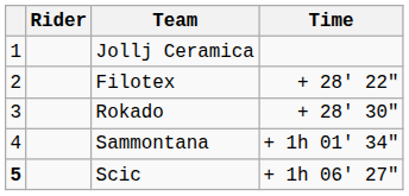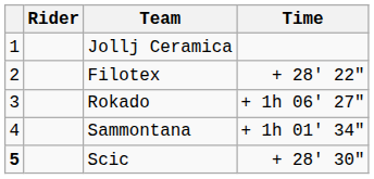Rokado | Time: + 28' 30" -> + 1h 06' 27"
Scic | Time: + 1h 06' 27" -> + 28' 30"
